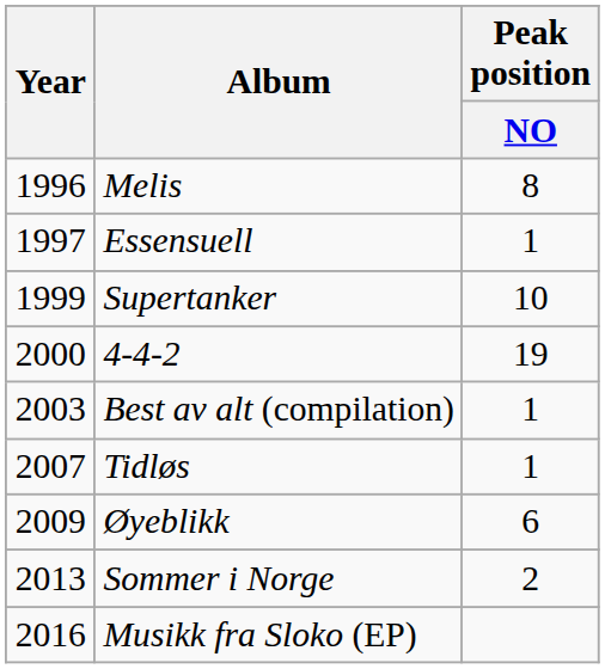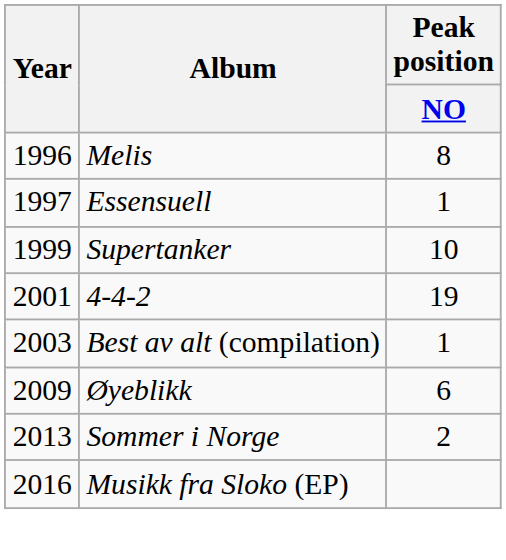4-4-2 | Year: 2000 -> 2001
- row: 2007 | Tidløs | 1
